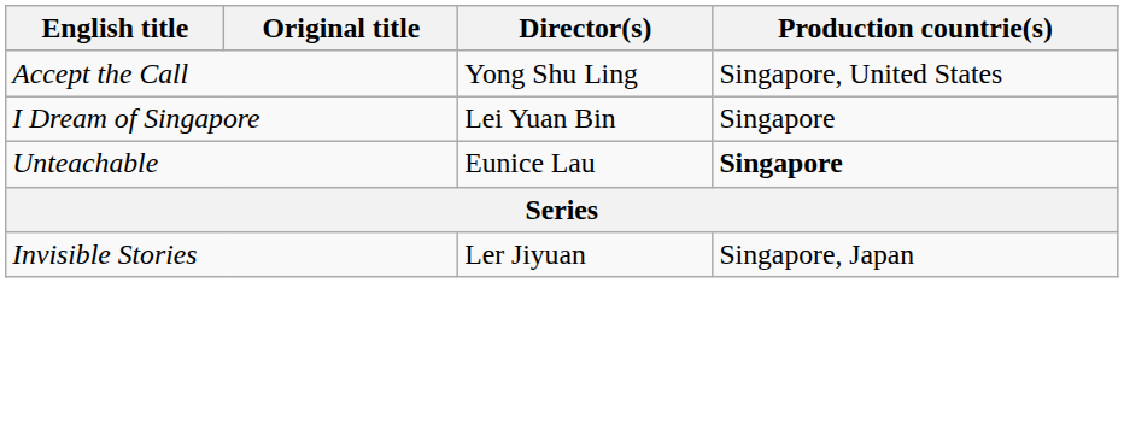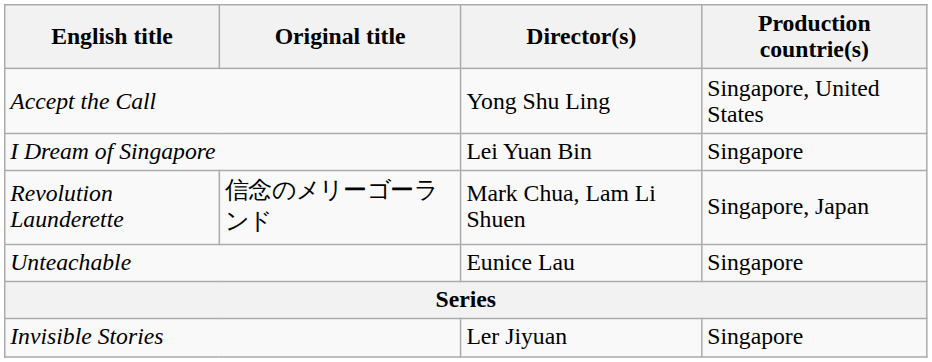+ row: Revolution Launderette | 信念のメリーゴーランド | Mark Chua, Lam Li Shuen | Singapore, Japan
Unteachable | Production countrie(s): bold -> normal
Invisible Stories | Production countrie(s): Singapore, Japan -> Singapore
